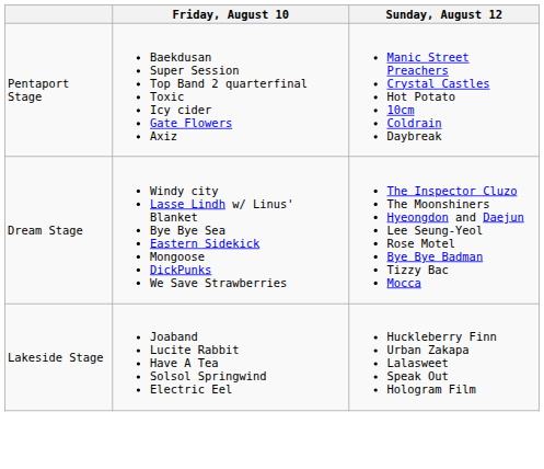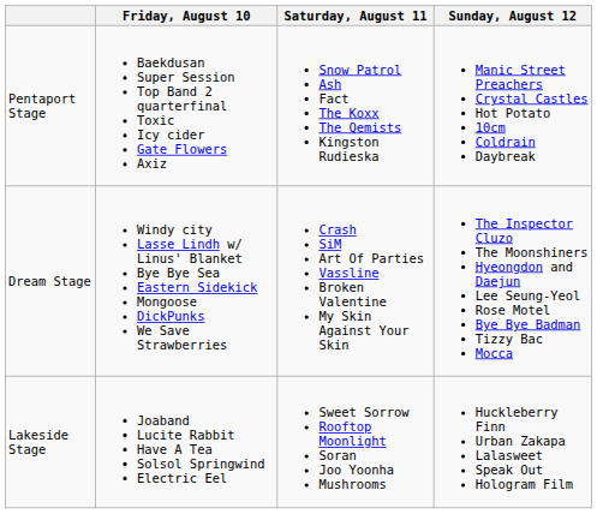+ column: Saturday, August 11 | Snow Patrol Ash Fact The Koxx The Qemists Kingston Rudieska | Crash SiM Art Of Parties Vassline Broken Valentine My Skin Against Your Skin | Sweet Sorrow Rooftop Moonlight Soran Joo Yoonha Mushrooms
